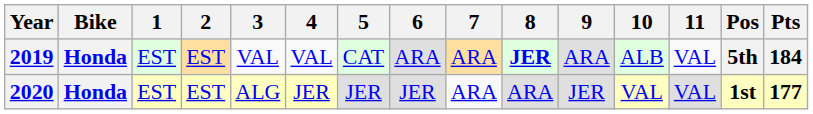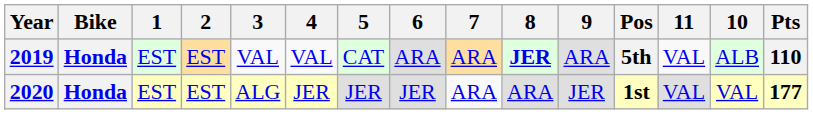columns swapped: 10 <-> Pos
2019 | Pts: 184 -> 110
